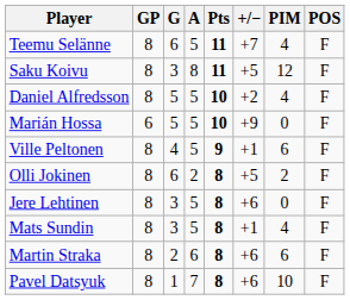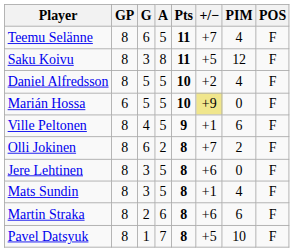Marián Hossa | +/−: no background -> khaki background
Olli Jokinen | +/−: +5 -> +7
Pavel Datsyuk | +/−: +6 -> +5
